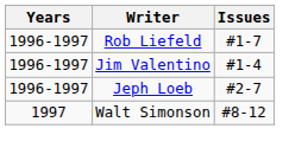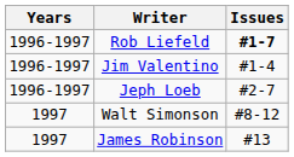Rob Liefeld | Issues: normal -> bold
+ row: 1997 | James Robinson | #13
